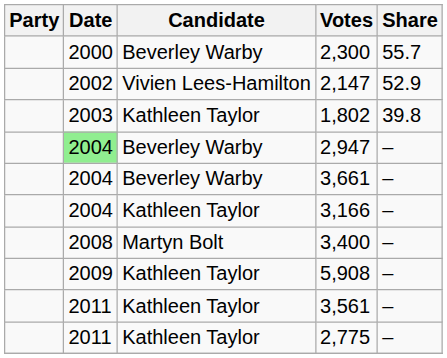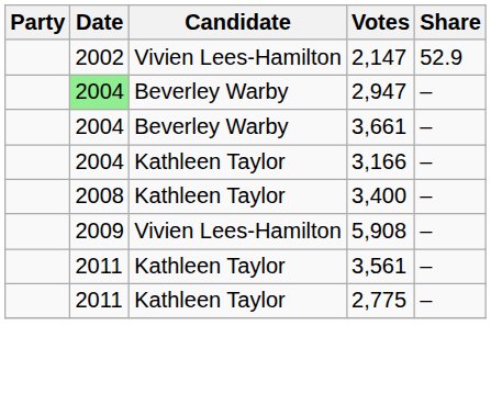- row: 2000 | Beverley Warby | 2,300 | 55.7
- row: 2003 | Kathleen Taylor | 1,802 | 39.8
3,400 | Candidate: Martyn Bolt -> Kathleen Taylor
5,908 | Candidate: Kathleen Taylor -> Vivien Lees-Hamilton
